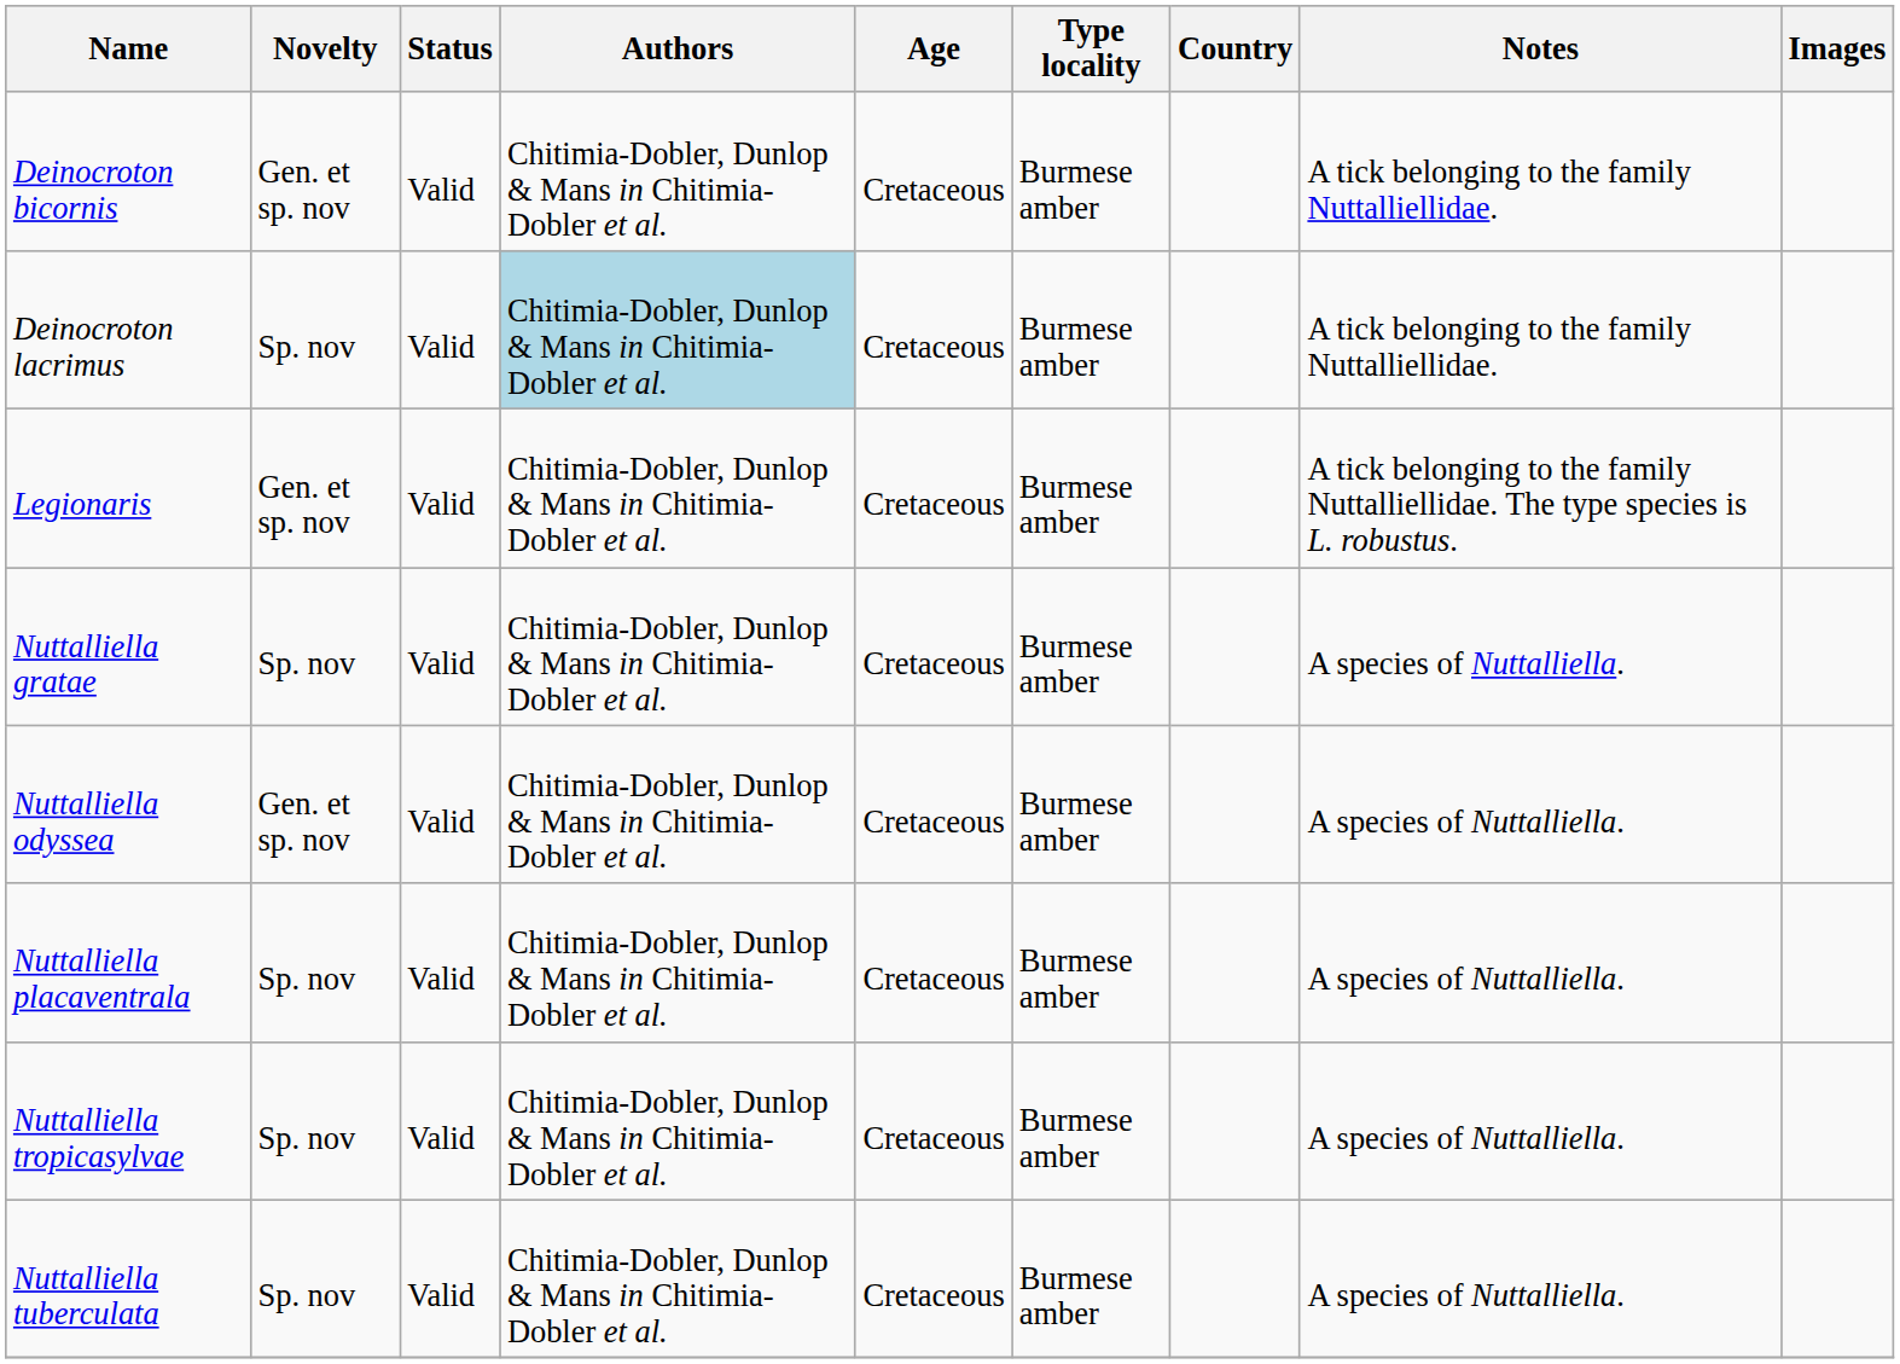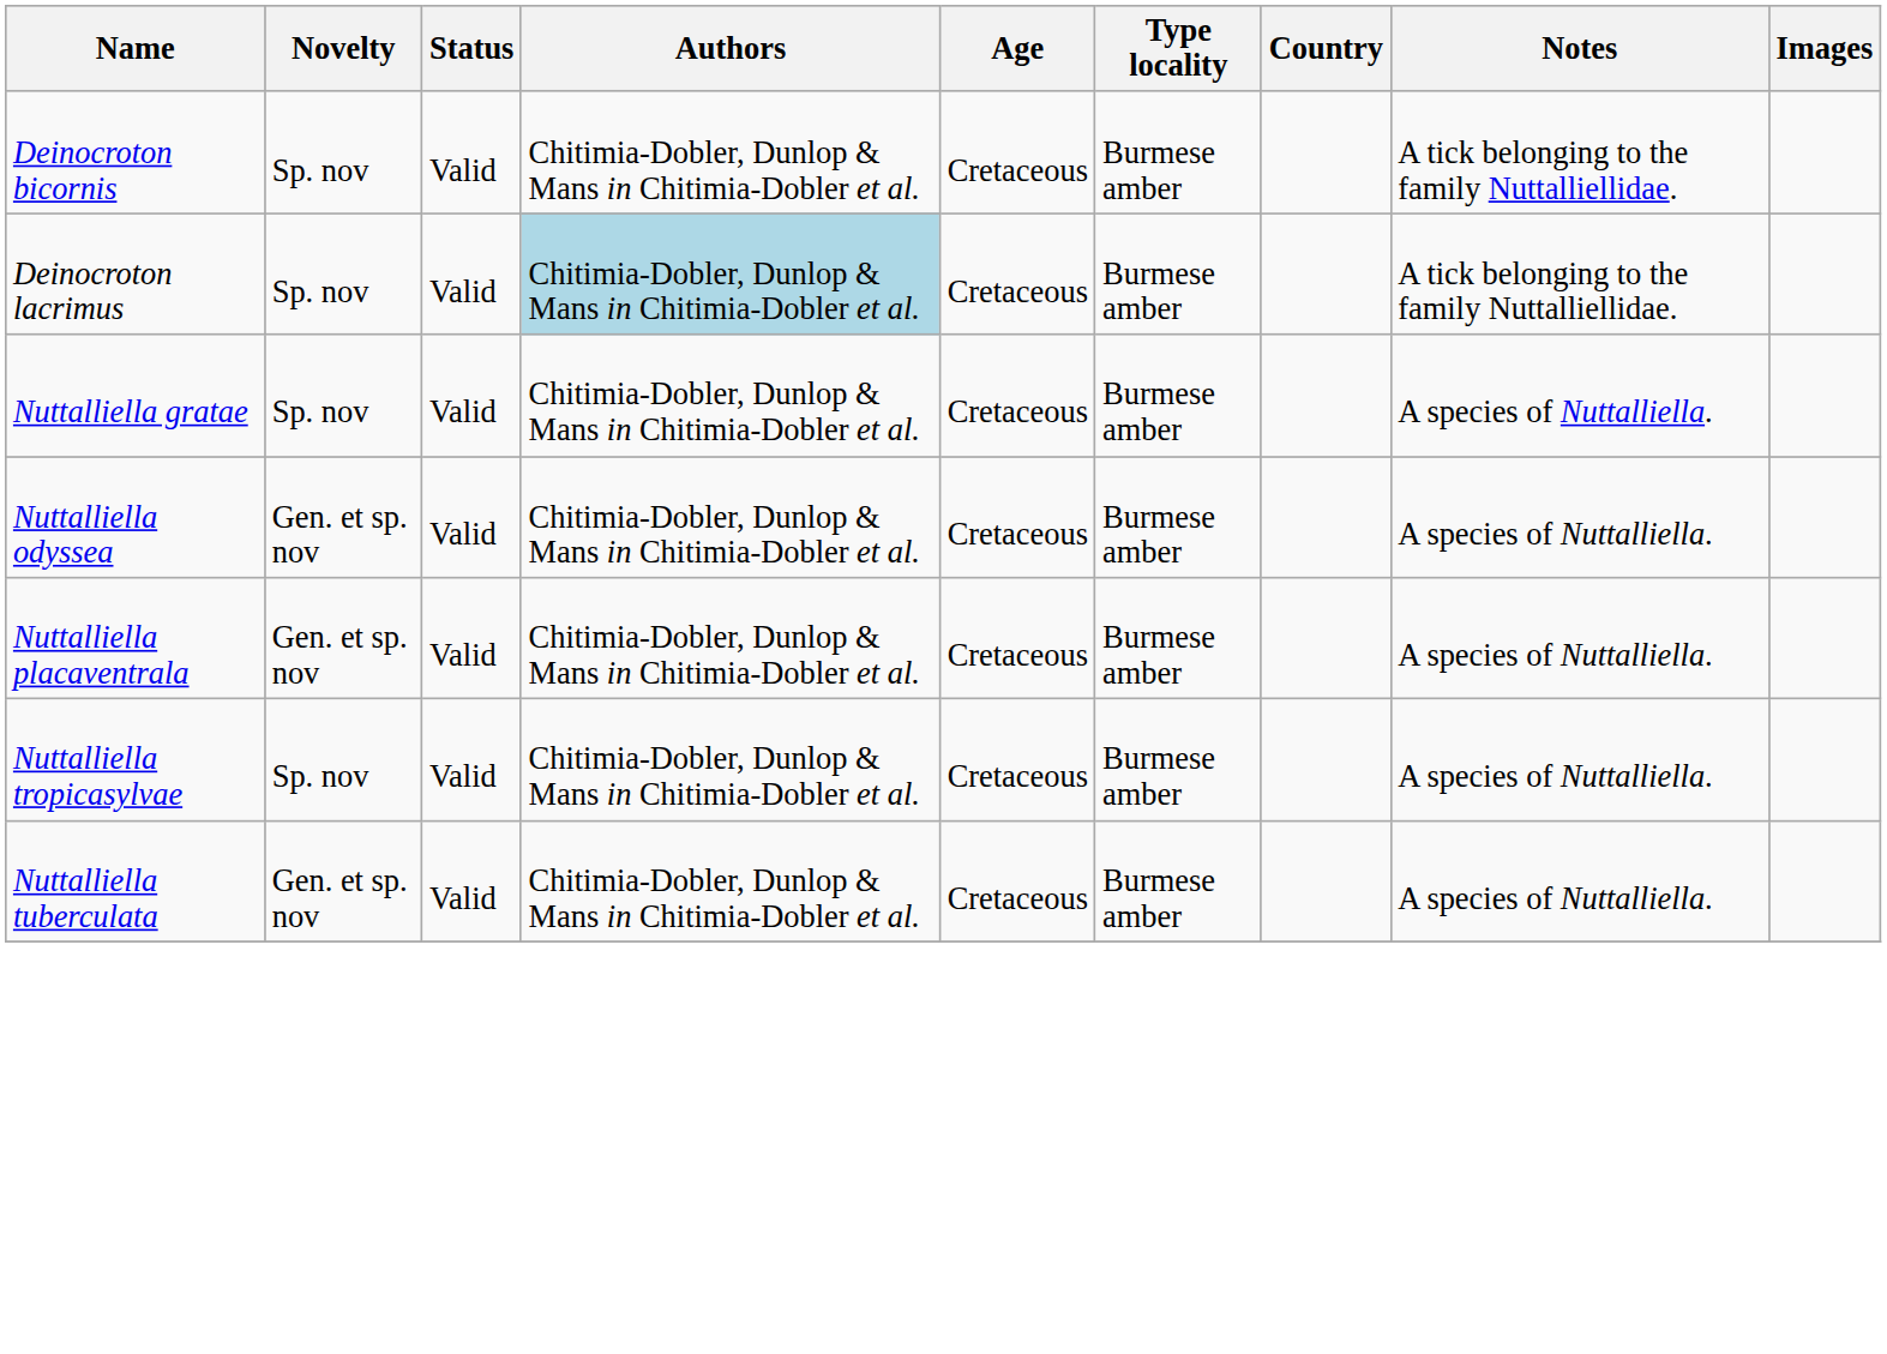Deinocroton bicornis | Novelty: Gen. et sp. nov -> Sp. nov
- row: Legionaris | Gen. et sp. nov | Valid | Chitimia-Dobler, Dunlop & Mans in Chitimia-Dobler et al. | Cretaceous | Burmese amber | A tick belonging to the family Nuttalliellidae. The type species is L. robustus.
Nuttalliella placaventrala | Novelty: Sp. nov -> Gen. et sp. nov
Nuttalliella tuberculata | Novelty: Sp. nov -> Gen. et sp. nov
